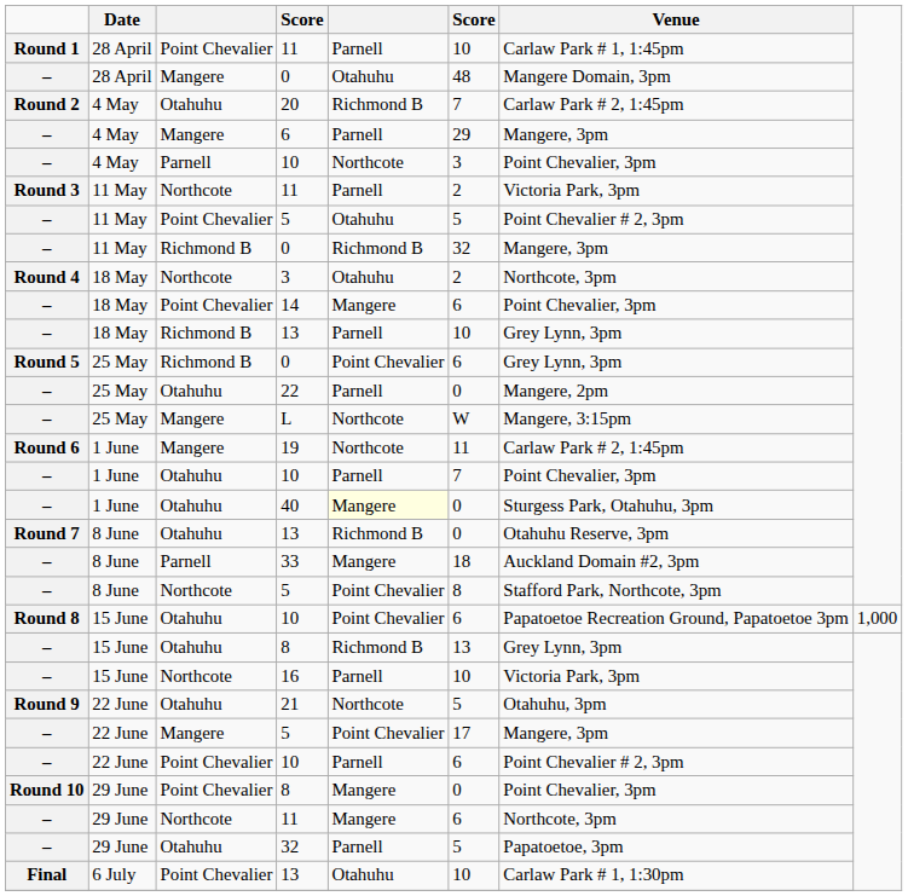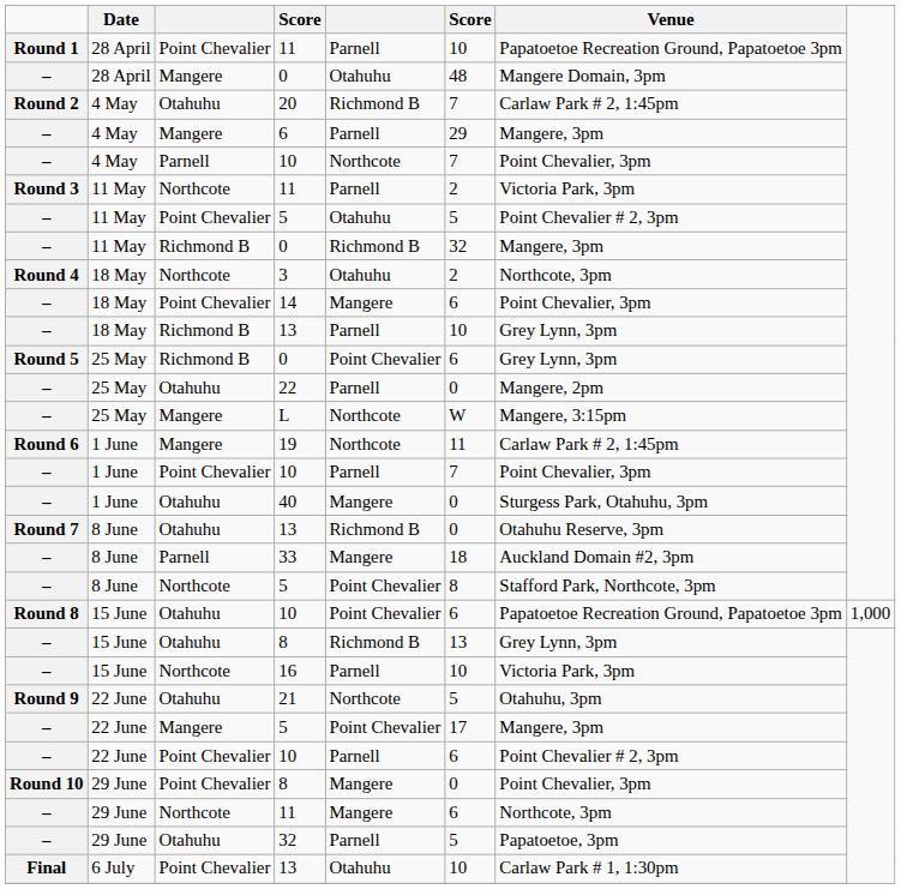28 April / 11 | Venue: Carlaw Park # 1, 1:45pm -> Papatoetoe Recreation Ground, Papatoetoe 3pm
4 May / 10 | column 6: 3 -> 7
1 June / 10 | column 3: Otahuhu -> Point Chevalier
40 | column 5: lightyellow background -> no background
